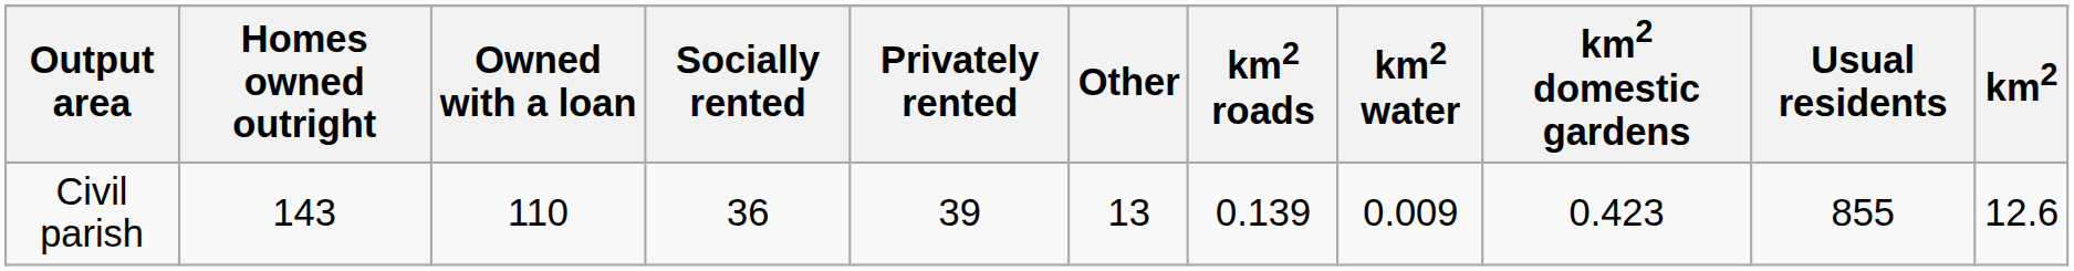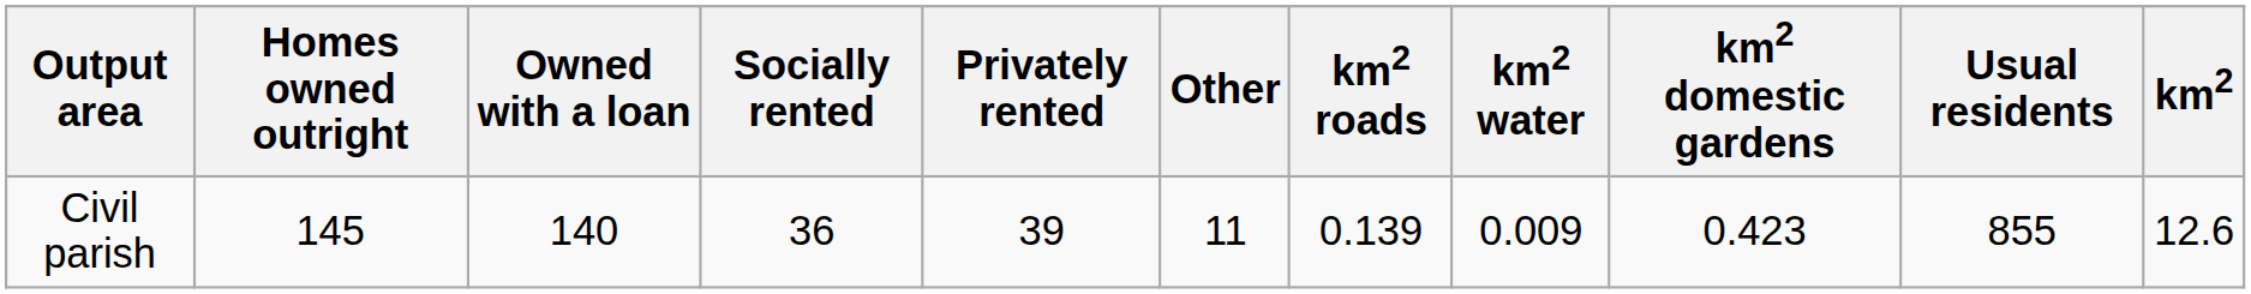Civil parish | Homes owned outright: 143 -> 145
Civil parish | Owned with a loan: 110 -> 140
Civil parish | Other: 13 -> 11
